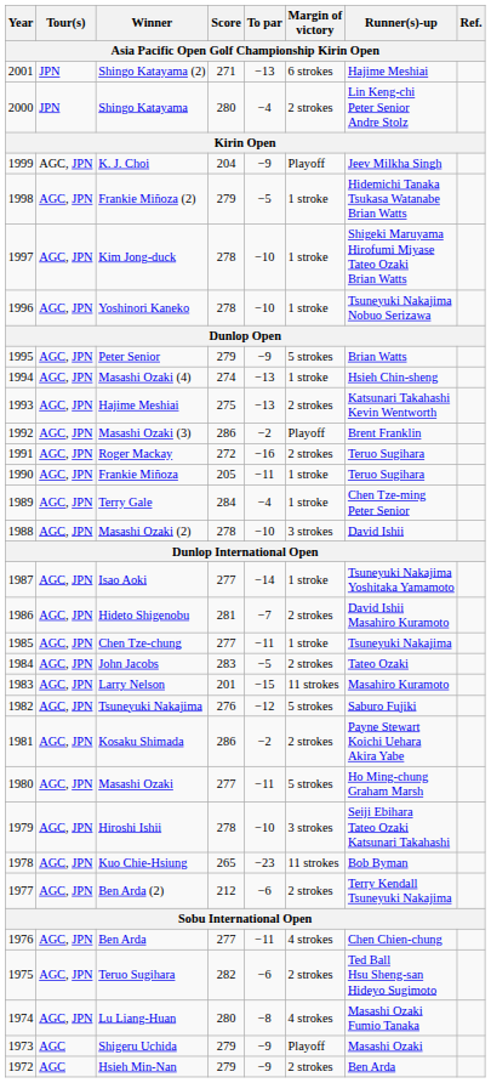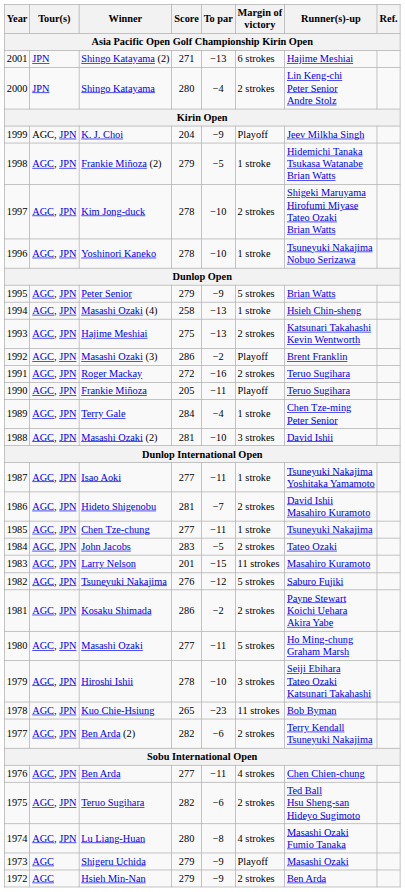Kim Jong-duck | Margin of victory: 1 stroke -> 2 strokes
Masashi Ozaki (4) | Score: 274 -> 258
Frankie Miñoza | Margin of victory: 1 stroke -> Playoff
Masashi Ozaki (2) | Score: 278 -> 281
Isao Aoki | To par: −14 -> −11
Ben Arda (2) | Score: 212 -> 282
